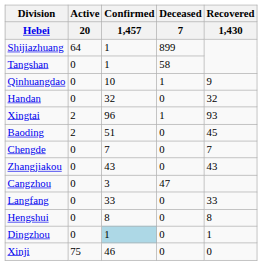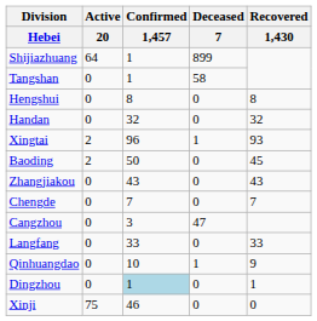rows swapped: Qinhuangdao <-> Hengshui
Baoding | Confirmed / 1,457: 51 -> 50
rows swapped: Zhangjiakou <-> Chengde
